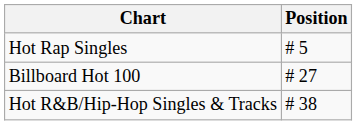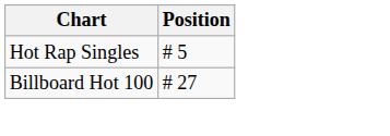- row: Hot R&B/Hip-Hop Singles & Tracks | # 38
